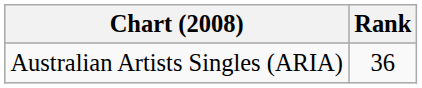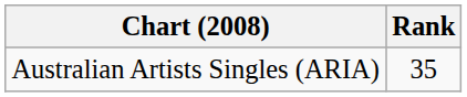Australian Artists Singles (ARIA) | Rank: 36 -> 35
